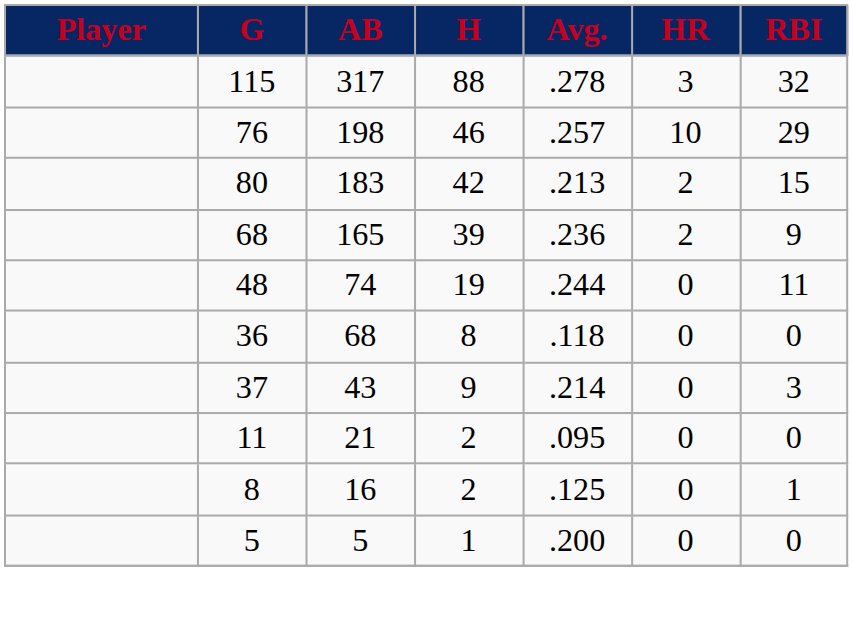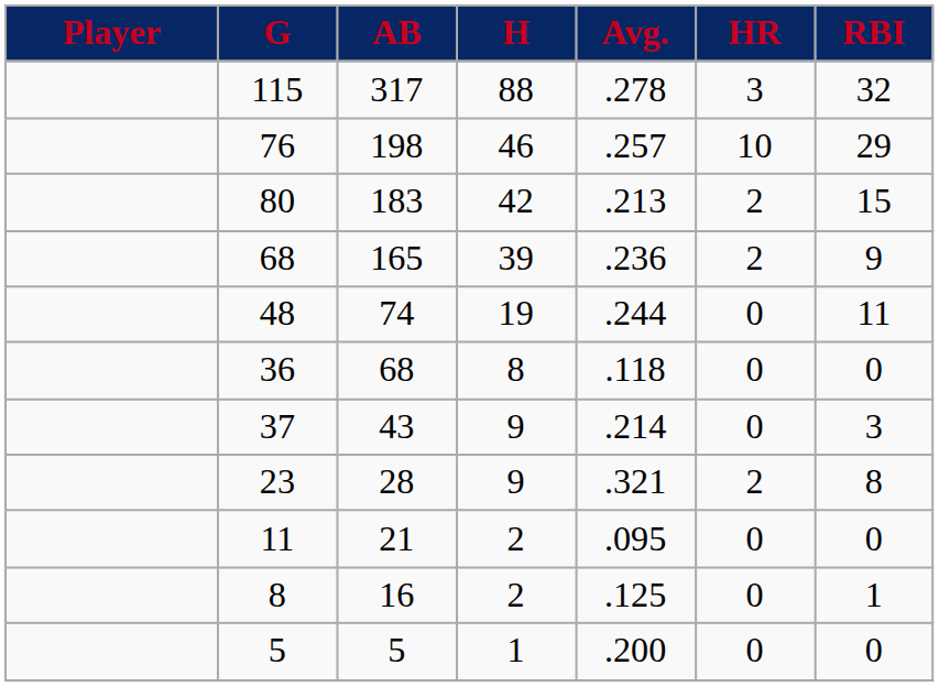+ row: 23 | 28 | 9 | .321 | 2 | 8
